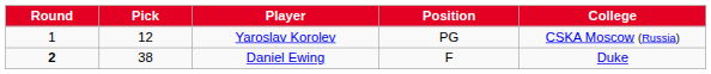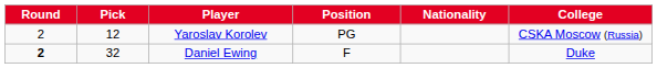+ column: Nationality
Yaroslav Korolev | Round: 1 -> 2
Daniel Ewing | Pick: 38 -> 32
